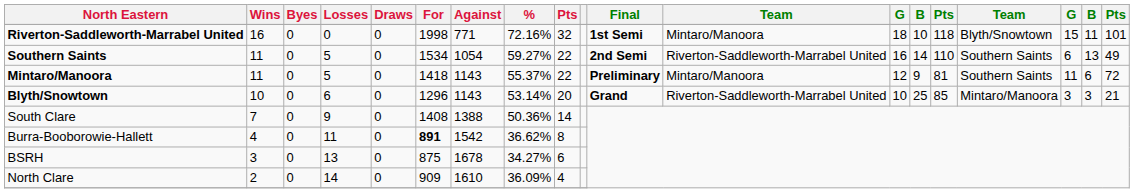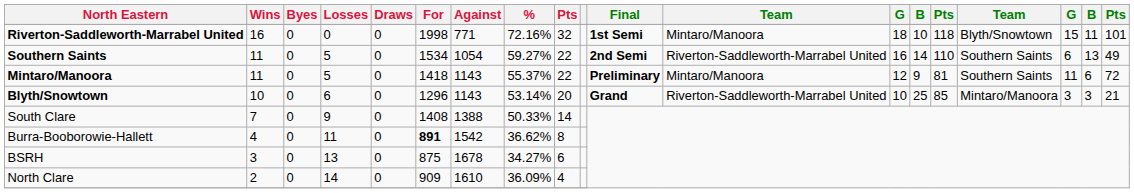South Clare | %: 50.36% -> 50.33%
